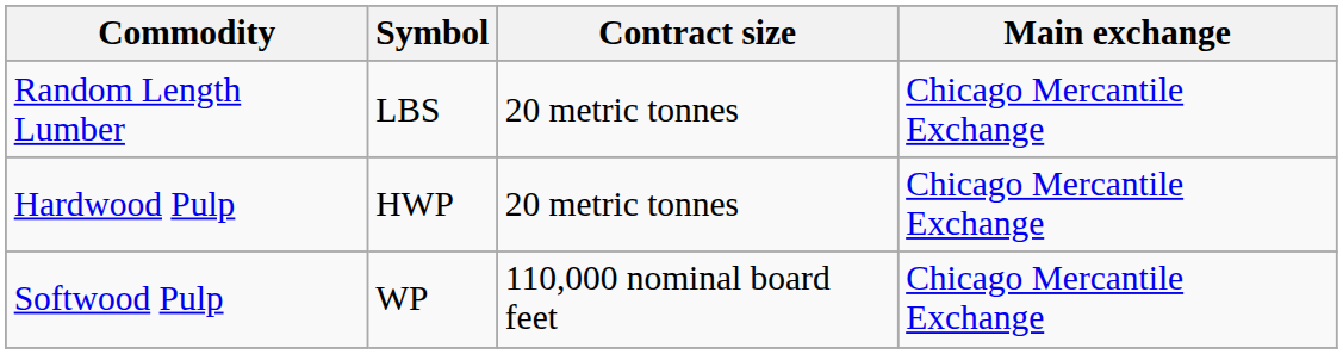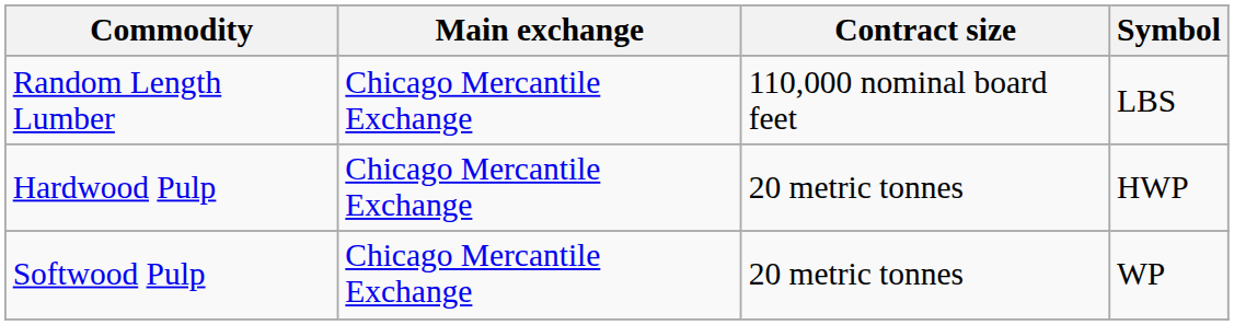columns swapped: Main exchange <-> Symbol
Random Length Lumber | Contract size: 20 metric tonnes -> 110,000 nominal board feet
Softwood Pulp | Contract size: 110,000 nominal board feet -> 20 metric tonnes
